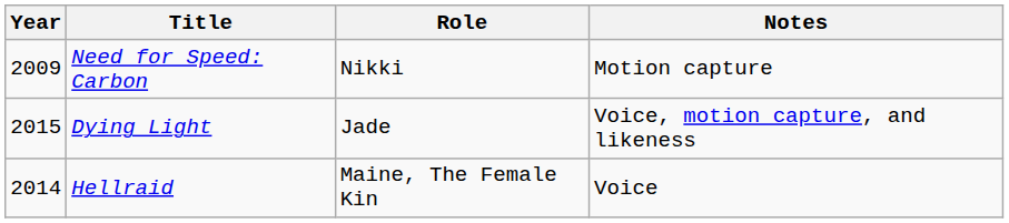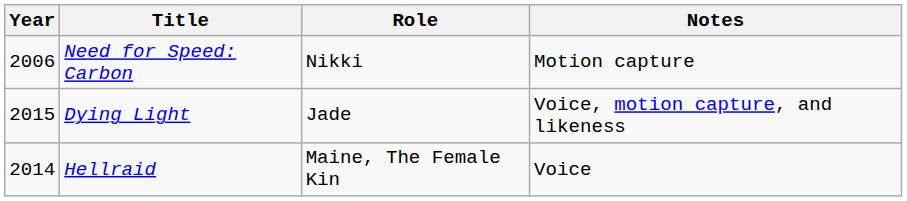Need for Speed: Carbon | Year: 2009 -> 2006
